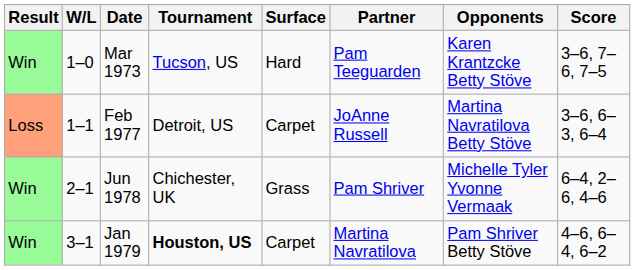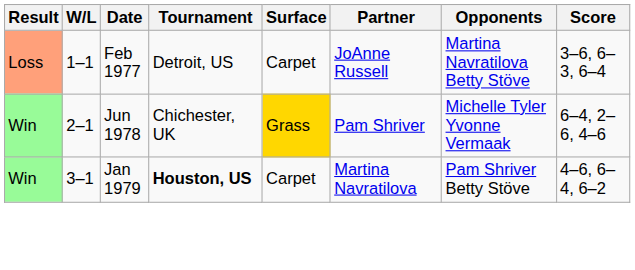- row: Win | 1–0 | Mar 1973 | Tucson, US | Hard | Pam Teeguarden | Karen Krantzcke Betty Stöve | 3–6, 7–6, 7–5
Jun 1978 | Surface: no background -> gold background
